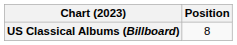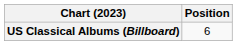US Classical Albums (Billboard) | Position: 8 -> 6
